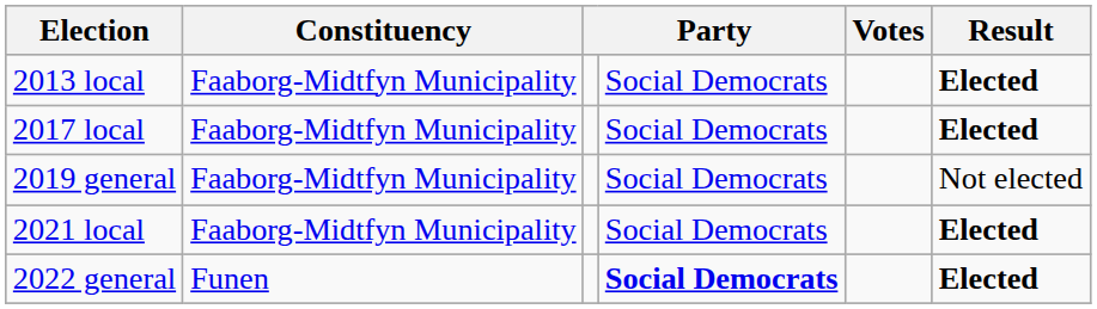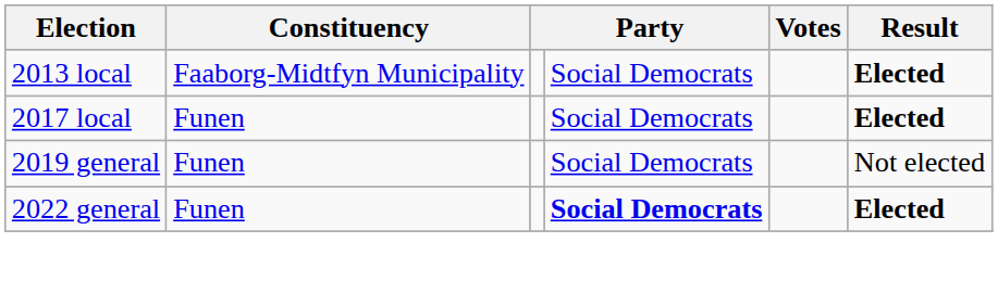2017 local | Constituency: Faaborg-Midtfyn Municipality -> Funen
2019 general | Constituency: Faaborg-Midtfyn Municipality -> Funen
- row: 2021 local | Faaborg-Midtfyn Municipality | Social Democrats | Elected
